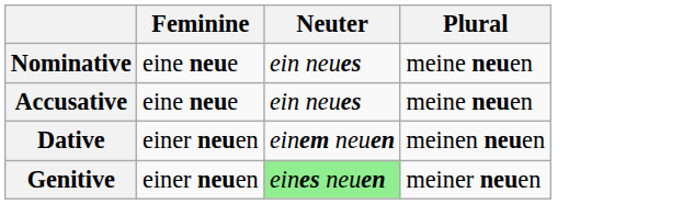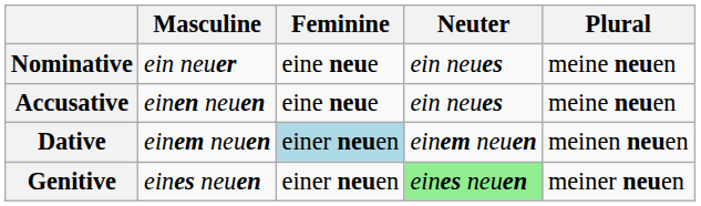+ column: Masculine | ein neuer | einen neuen | einem neuen | eines neuen
Dative | Feminine: no background -> lightblue background
